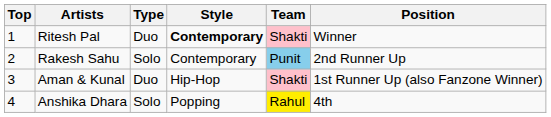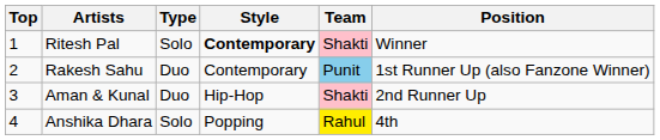Ritesh Pal | Type: Duo -> Solo
Rakesh Sahu | Type: Solo -> Duo
Rakesh Sahu | Position: 2nd Runner Up -> 1st Runner Up (also Fanzone Winner)
Aman & Kunal | Position: 1st Runner Up (also Fanzone Winner) -> 2nd Runner Up
